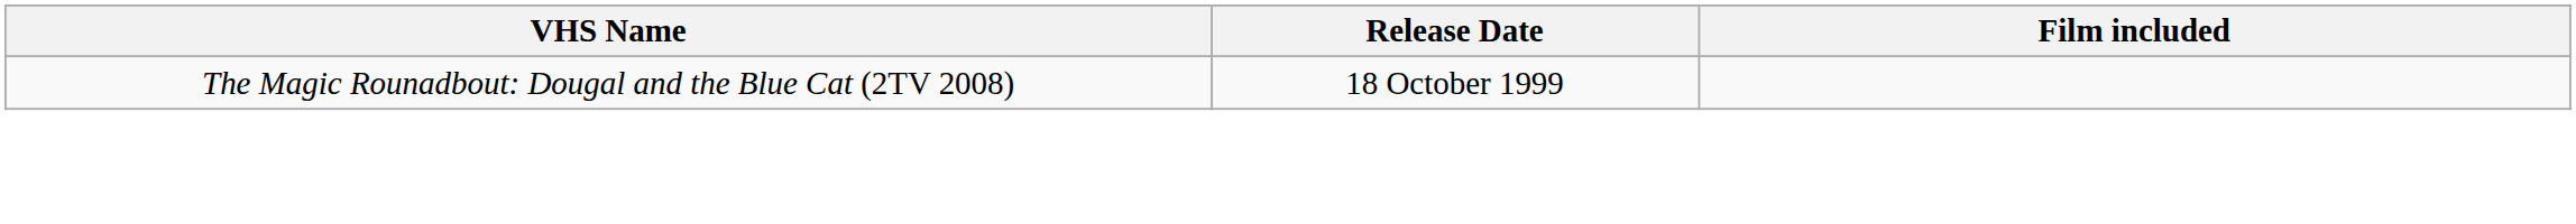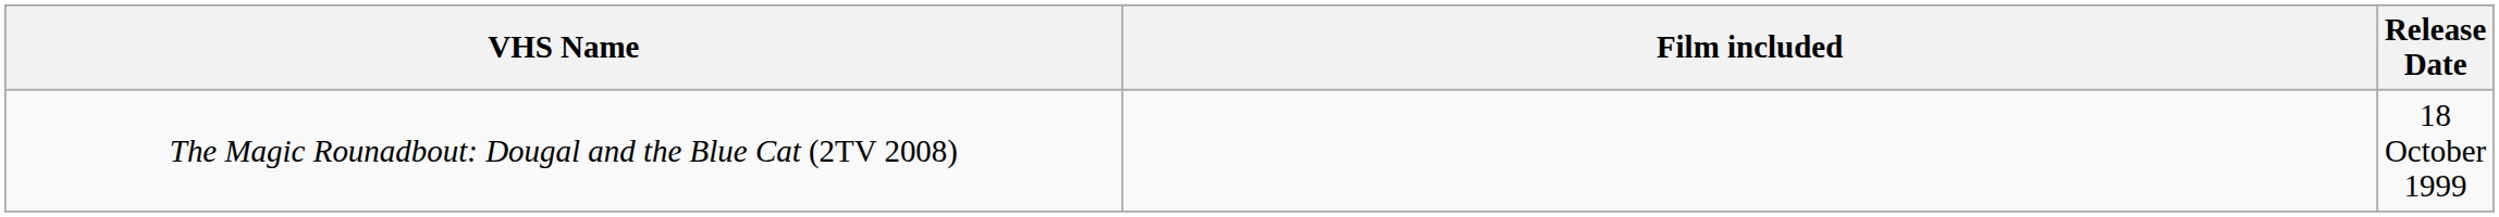columns swapped: Release Date <-> Film included
